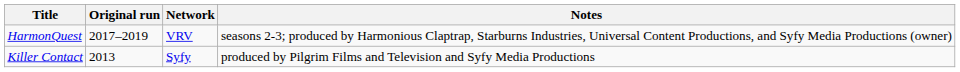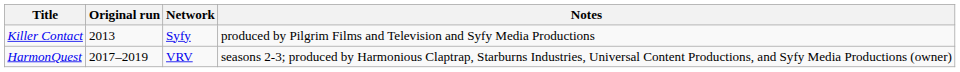rows swapped: Killer Contact <-> HarmonQuest
